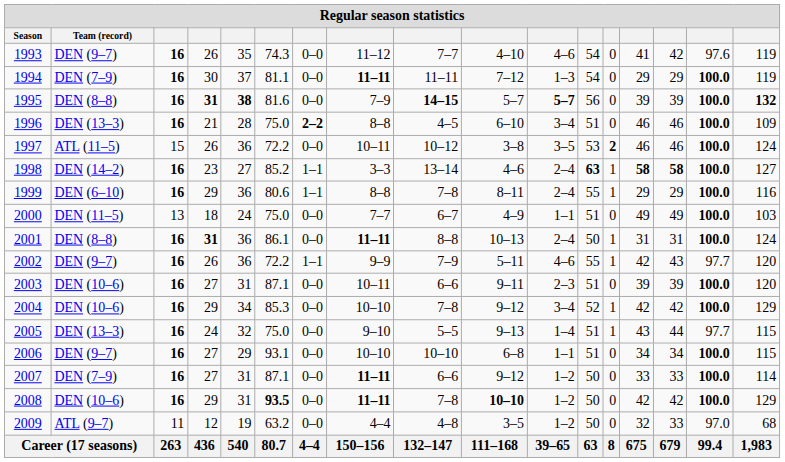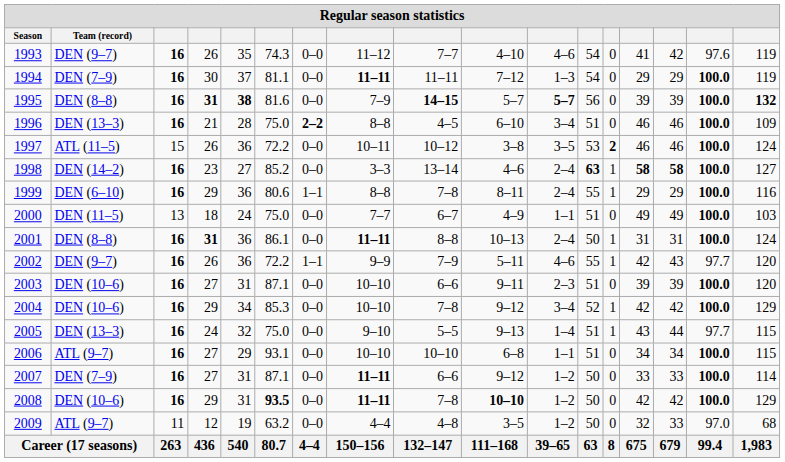1998 | column 7: 1–1 -> 0–0
2003 | column 8: 10–11 -> 10–10
2006 | Team (record): DEN (9–7) -> ATL (9–7)
